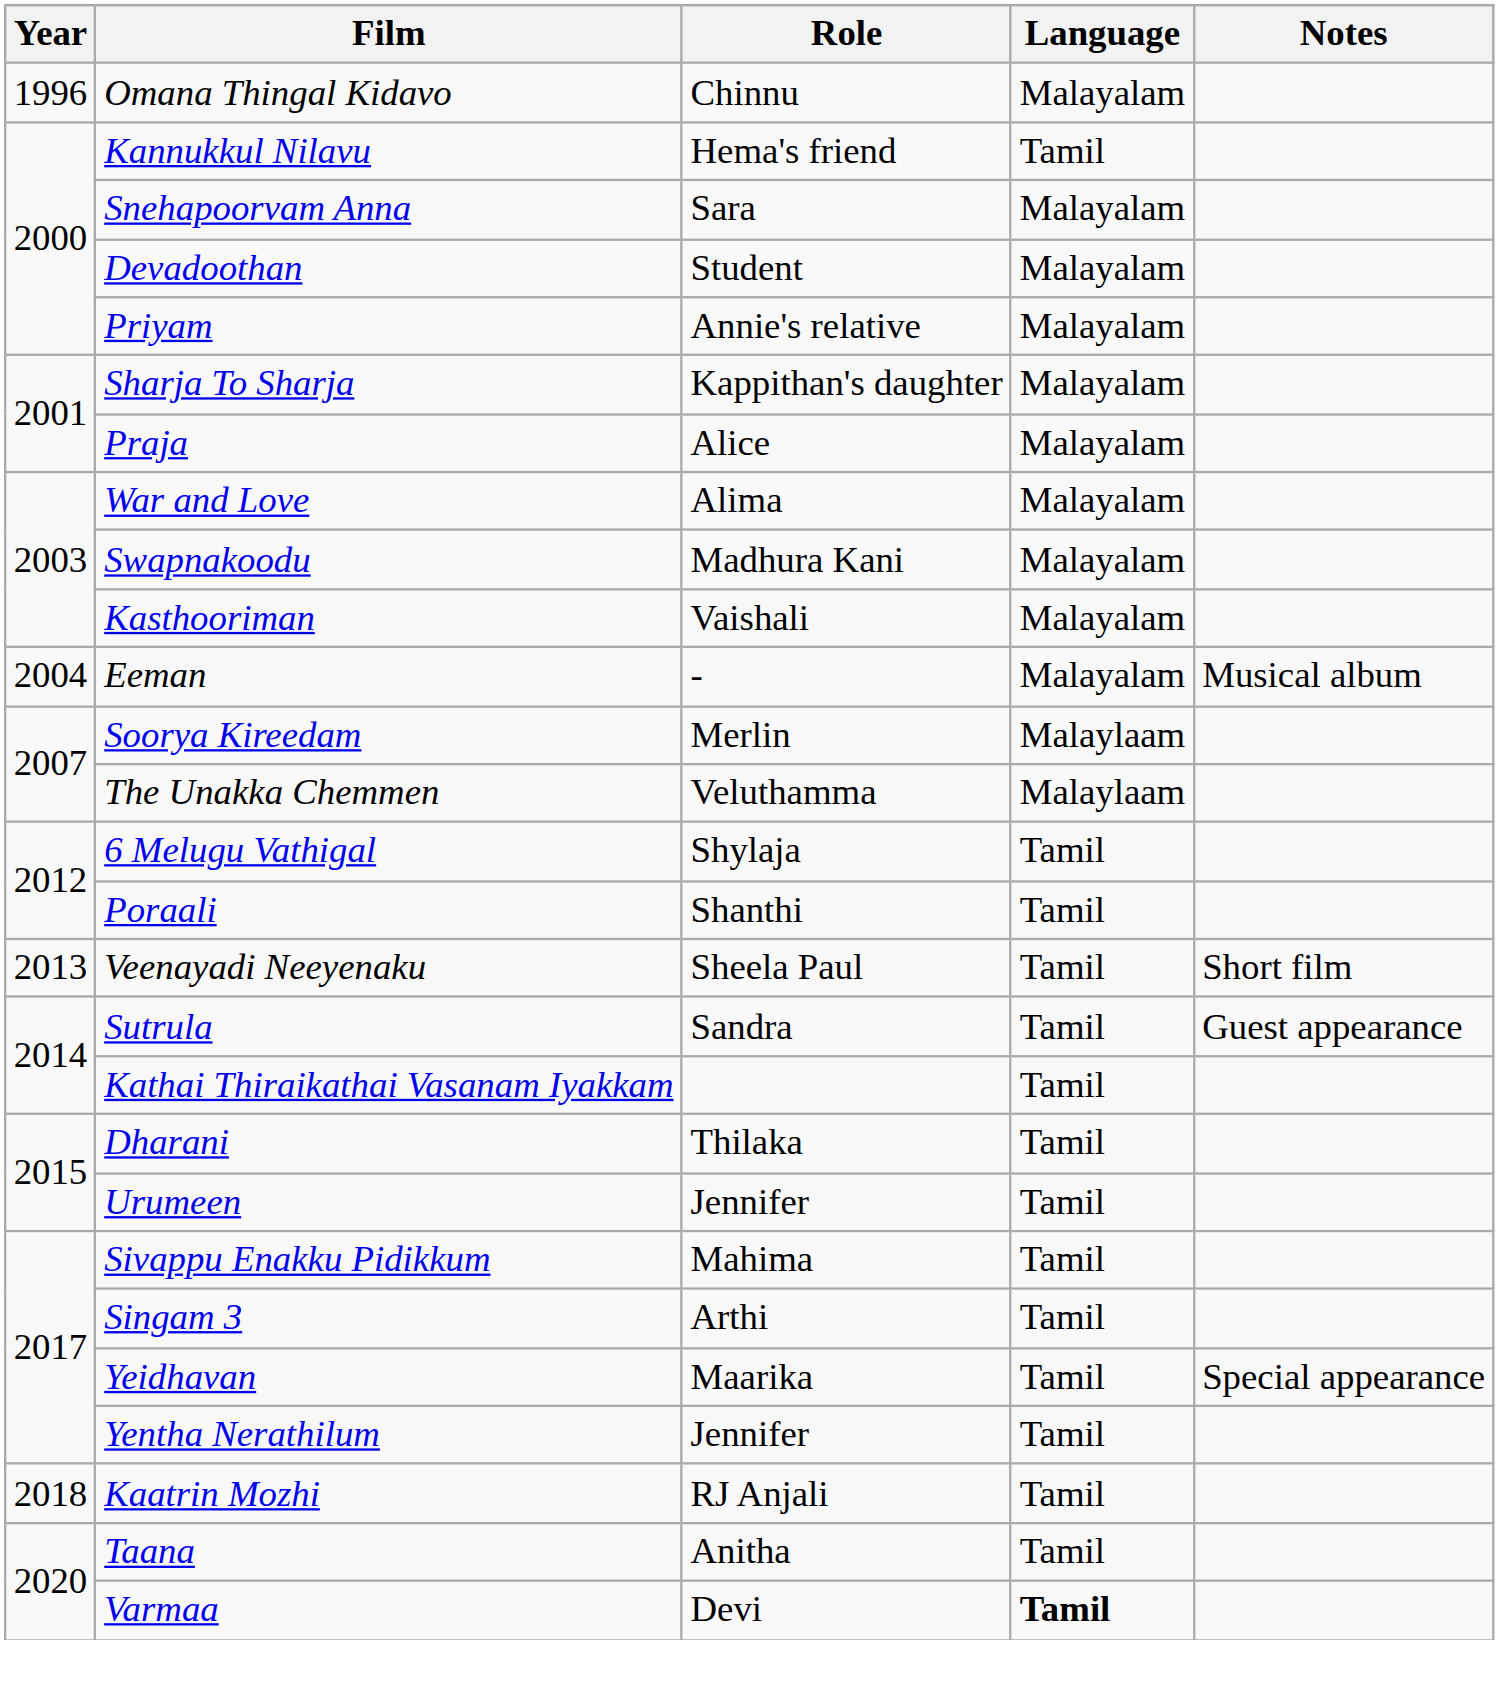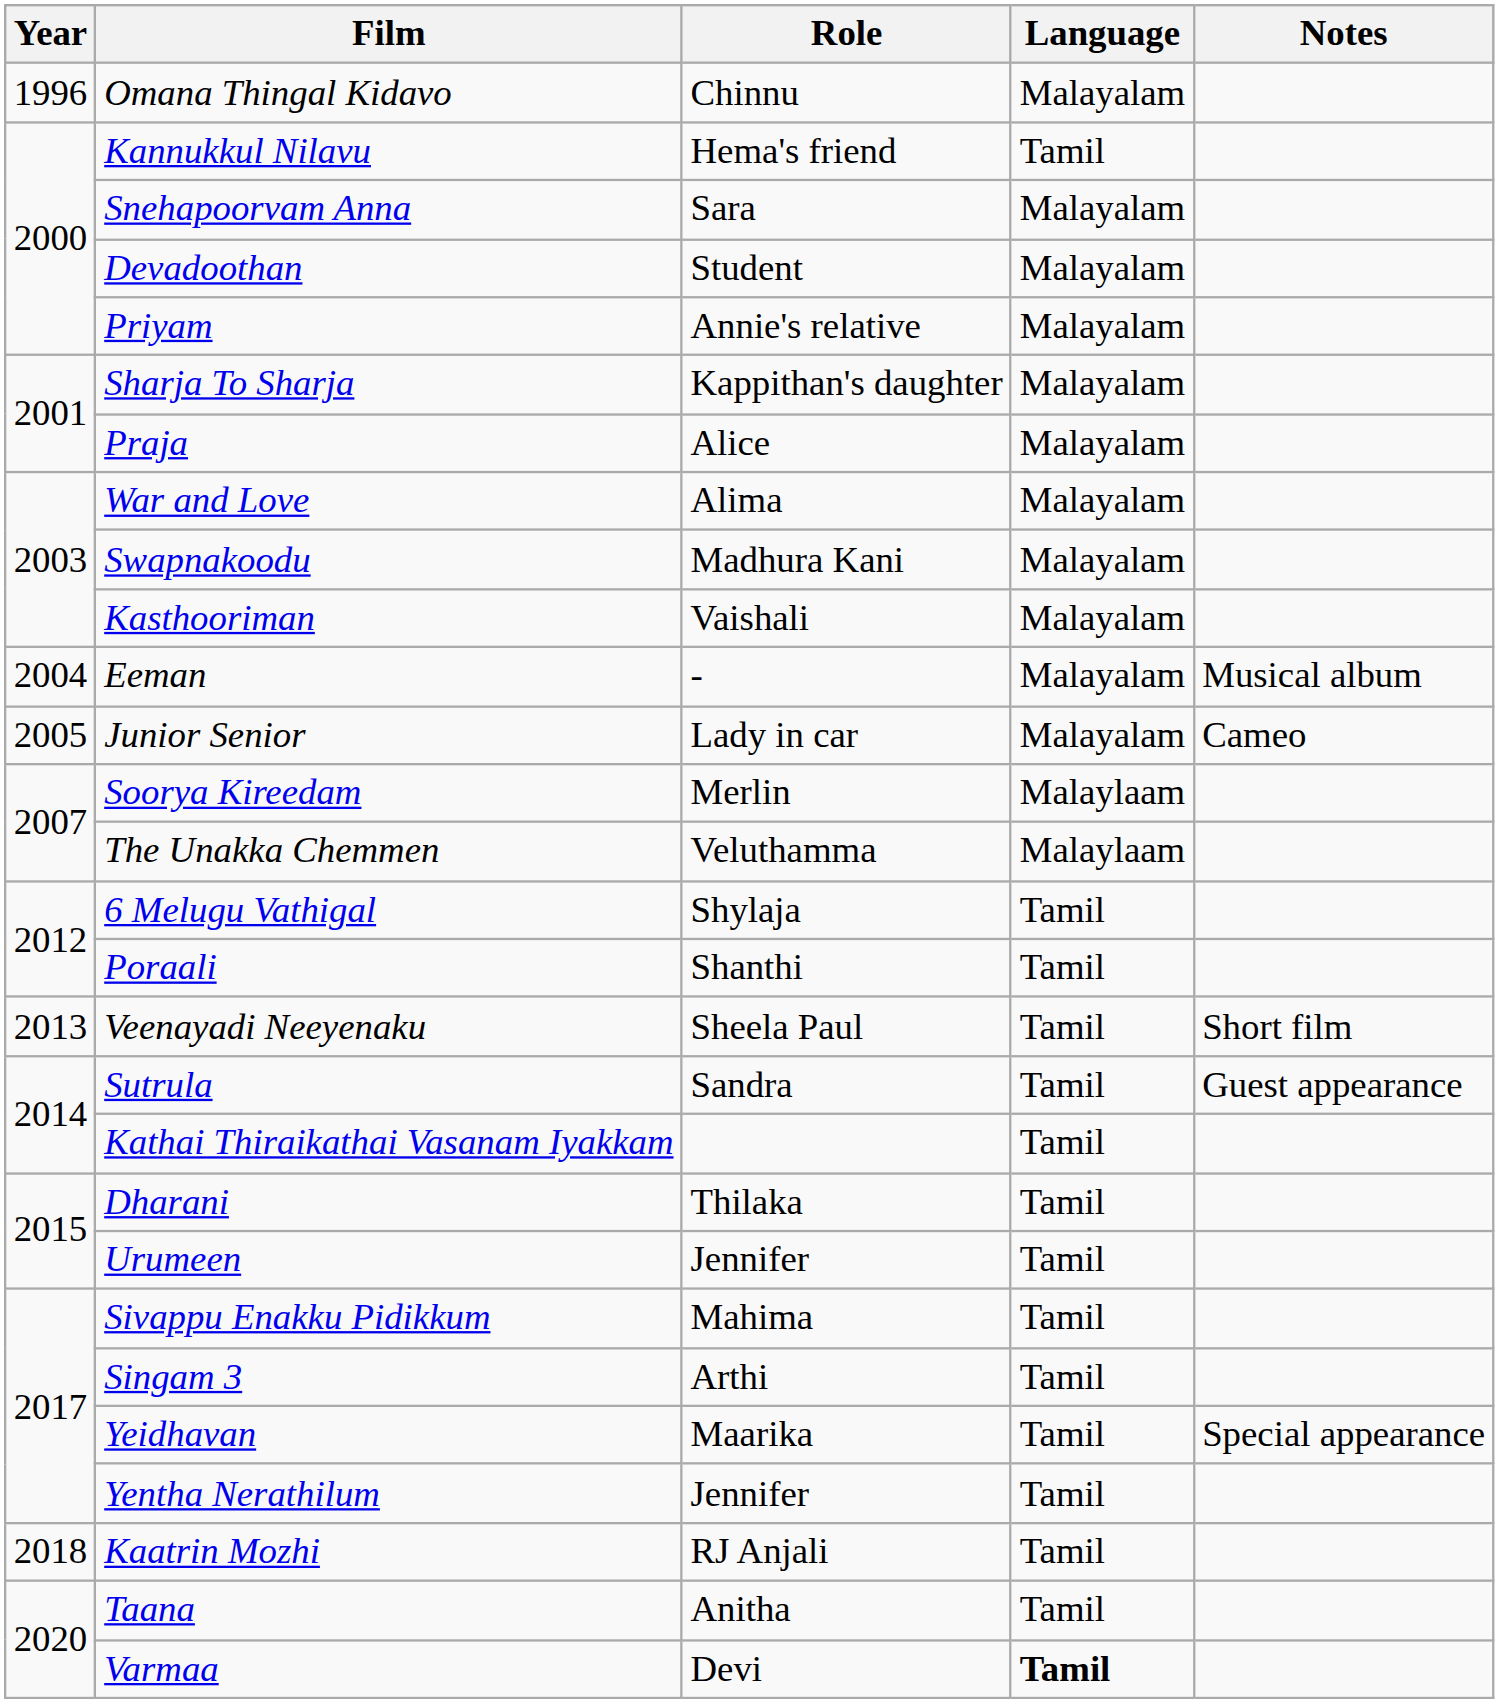+ row: 2005 | Junior Senior | Lady in car | Malayalam | Cameo
